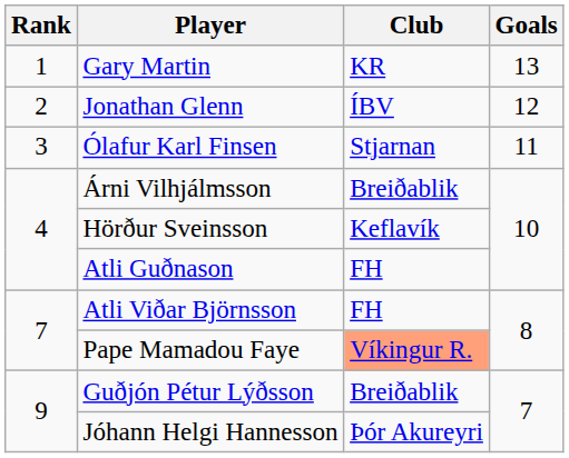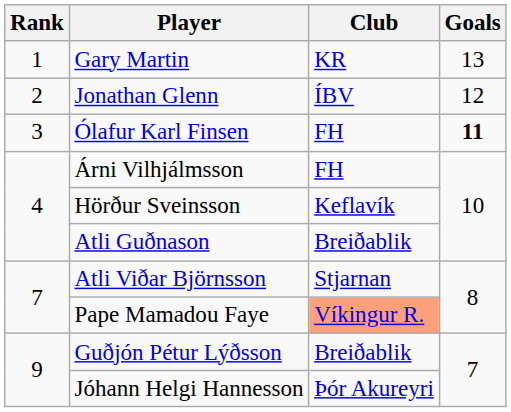Ólafur Karl Finsen | Club: Stjarnan -> FH
Ólafur Karl Finsen | Goals: normal -> bold
Árni Vilhjálmsson | Club: Breiðablik -> FH
Atli Guðnason | Club: FH -> Breiðablik
Atli Viðar Björnsson | Club: FH -> Stjarnan
